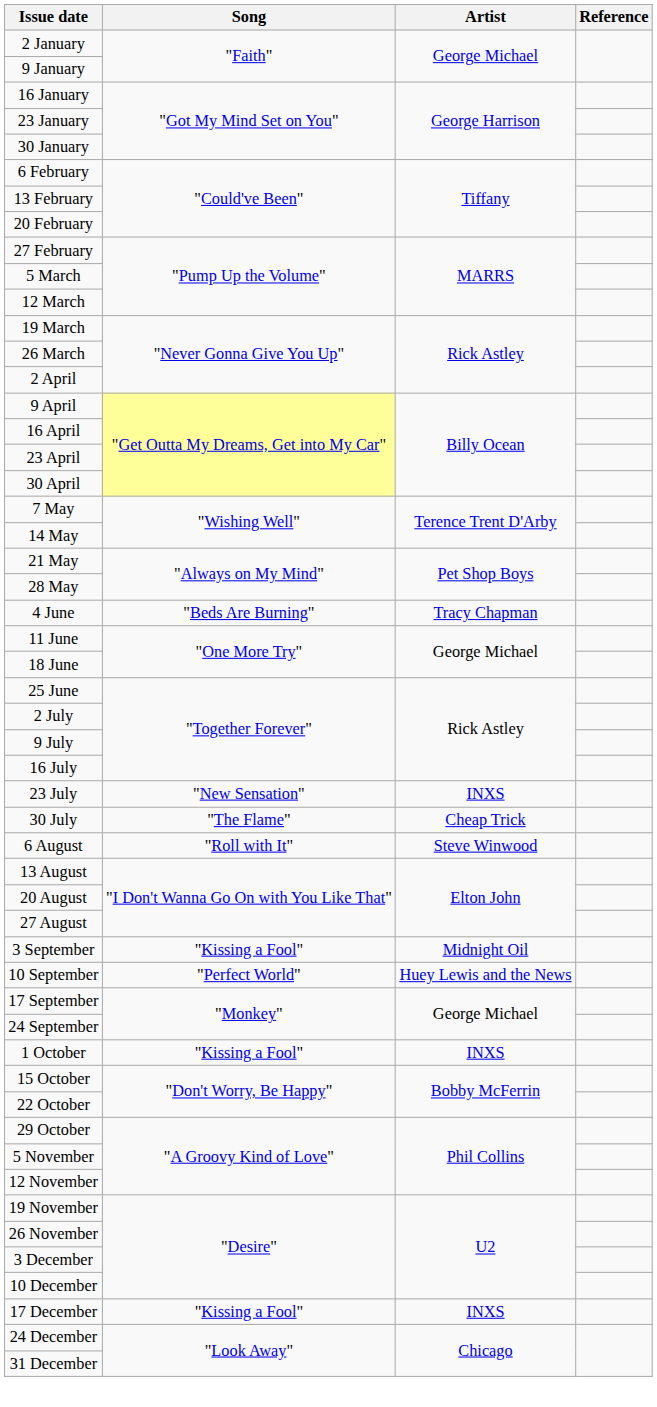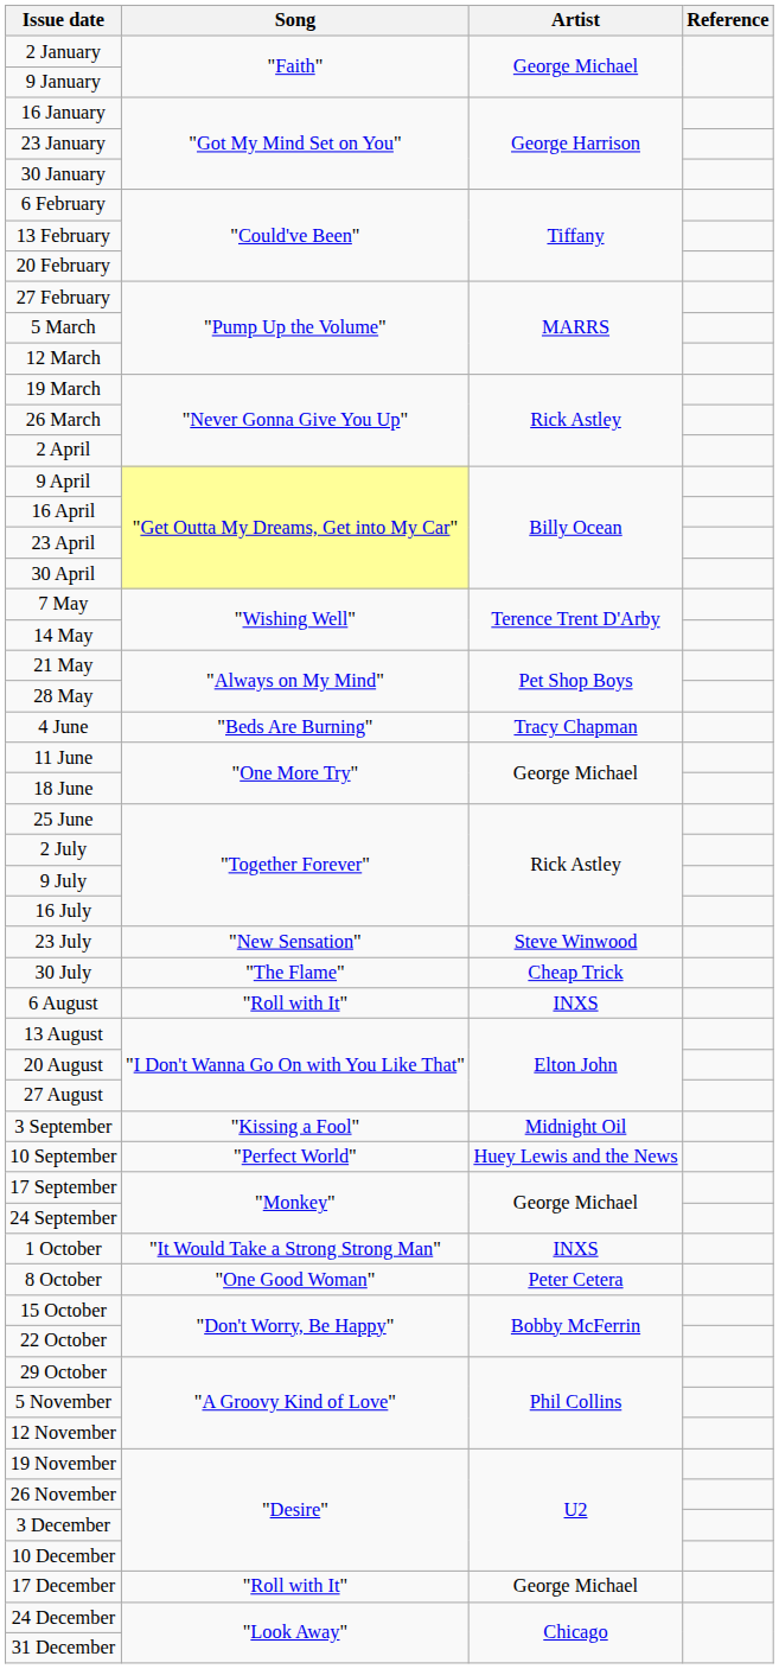23 July | Artist: INXS -> Steve Winwood
6 August | Artist: Steve Winwood -> INXS
1 October | Song: "Kissing a Fool" -> "It Would Take a Strong Strong Man"
+ row: 8 October | "One Good Woman" | Peter Cetera
17 December | Song: "Kissing a Fool" -> "Roll with It"
17 December | Artist: INXS -> George Michael
